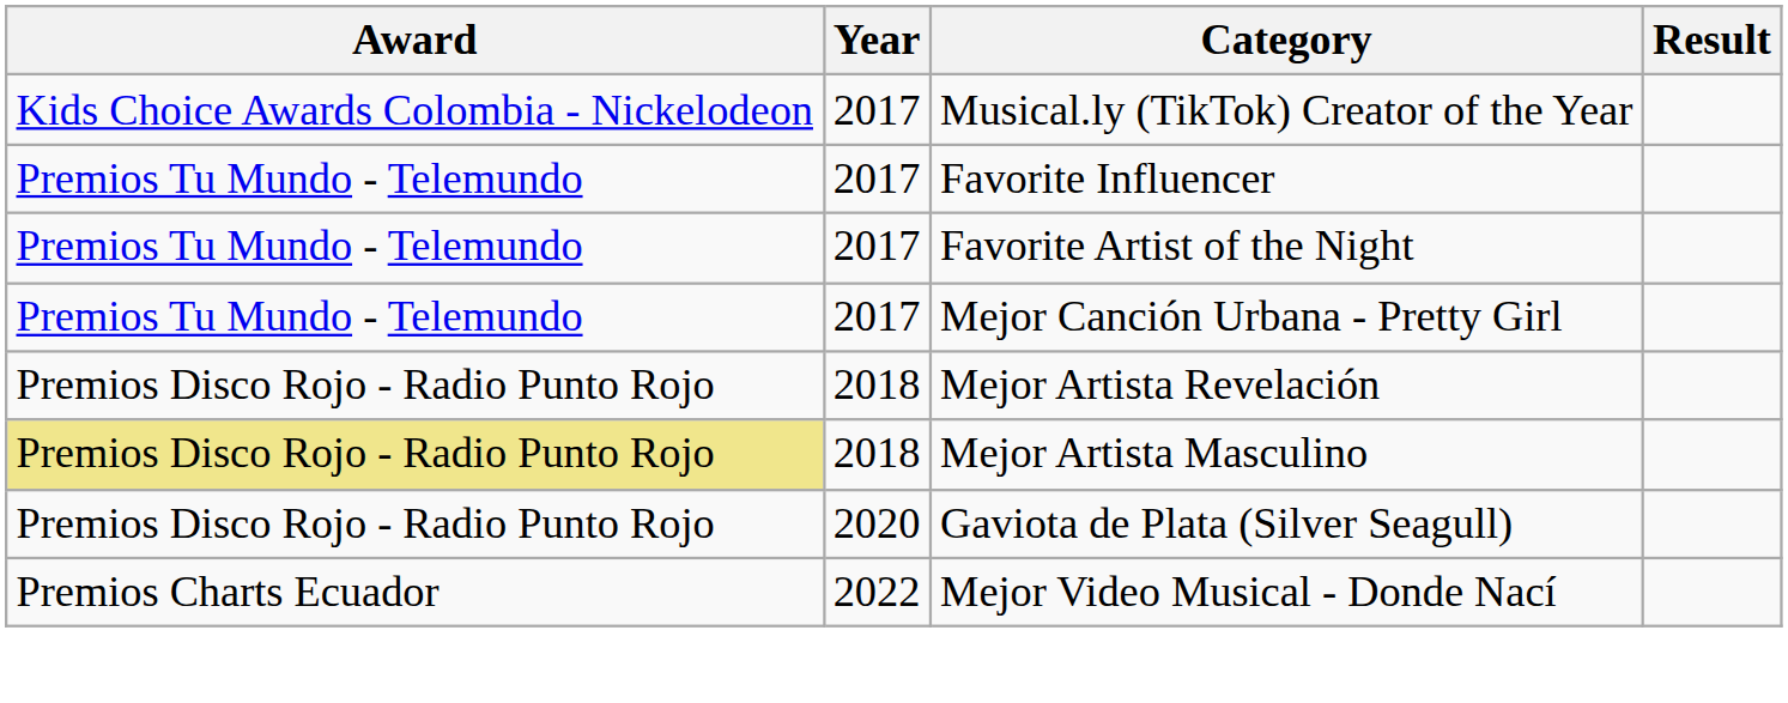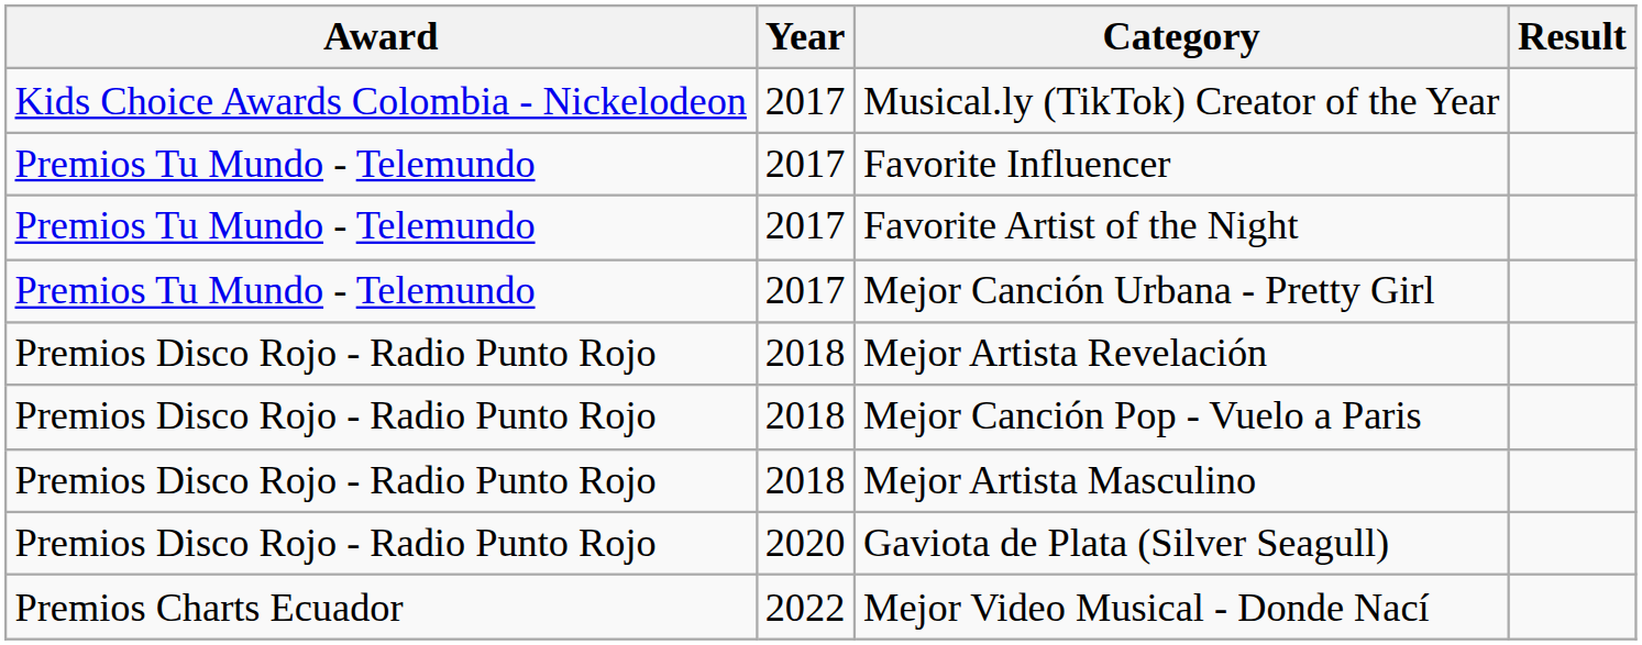+ row: Premios Disco Rojo - Radio Punto Rojo | 2018 | Mejor Canción Pop - Vuelo a Paris
Mejor Artista Masculino | Award: khaki background -> no background
